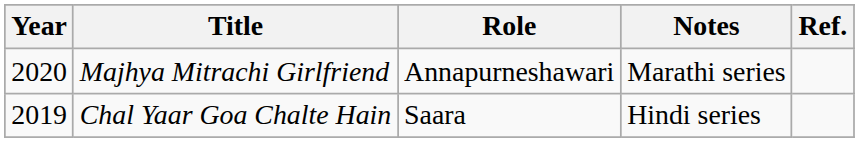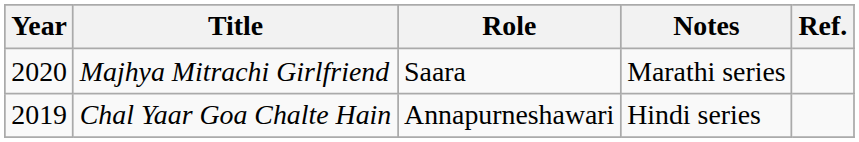Majhya Mitrachi Girlfriend | Role: Annapurneshawari -> Saara
Chal Yaar Goa Chalte Hain | Role: Saara -> Annapurneshawari
